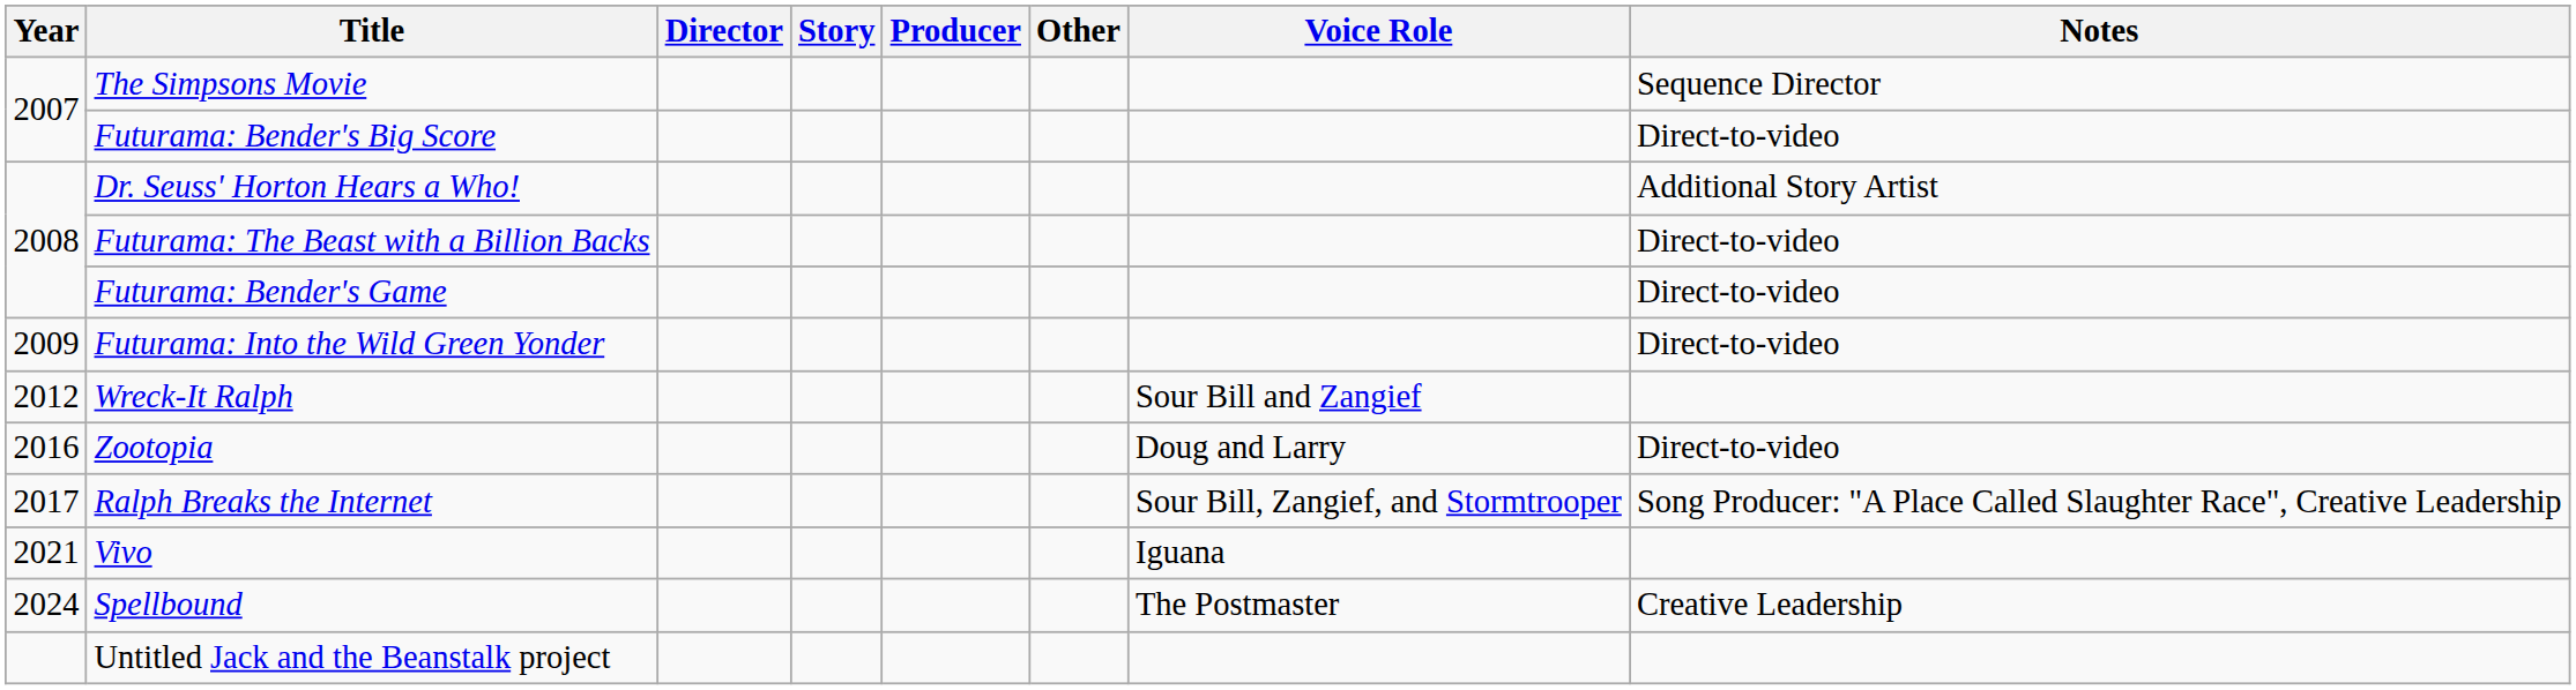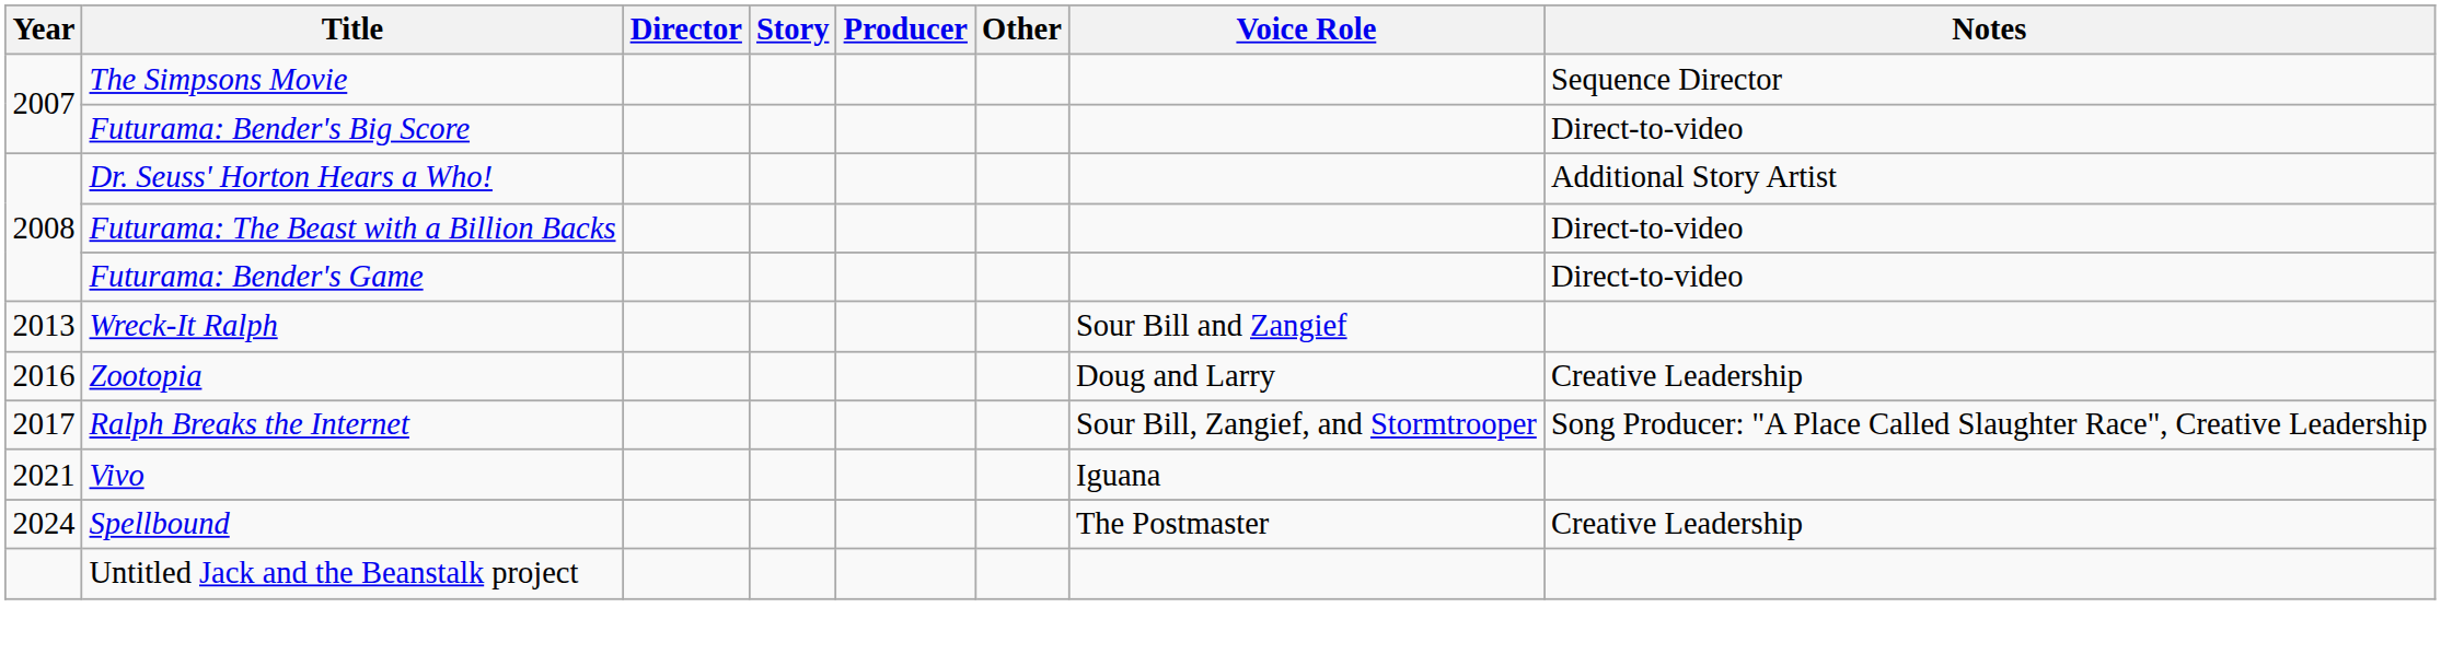- row: 2009 | Futurama: Into the Wild Green Yonder | Direct-to-video
Wreck-It Ralph | Year: 2012 -> 2013
Zootopia | Notes: Direct-to-video -> Creative Leadership
